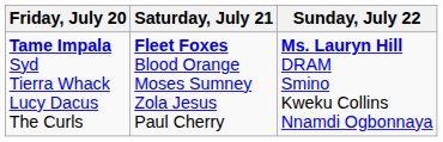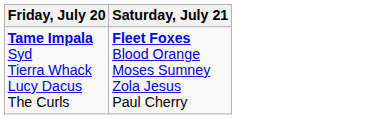- column: Sunday, July 22 | Ms. Lauryn Hill DRAM Smino Kweku Collins Nnamdi Ogbonnaya
